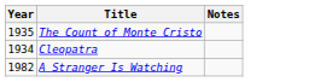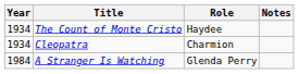+ column: Role | Haydee | Charmion | Glenda Perry
The Count of Monte Cristo | Year: 1935 -> 1934
A Stranger Is Watching | Year: 1982 -> 1984
